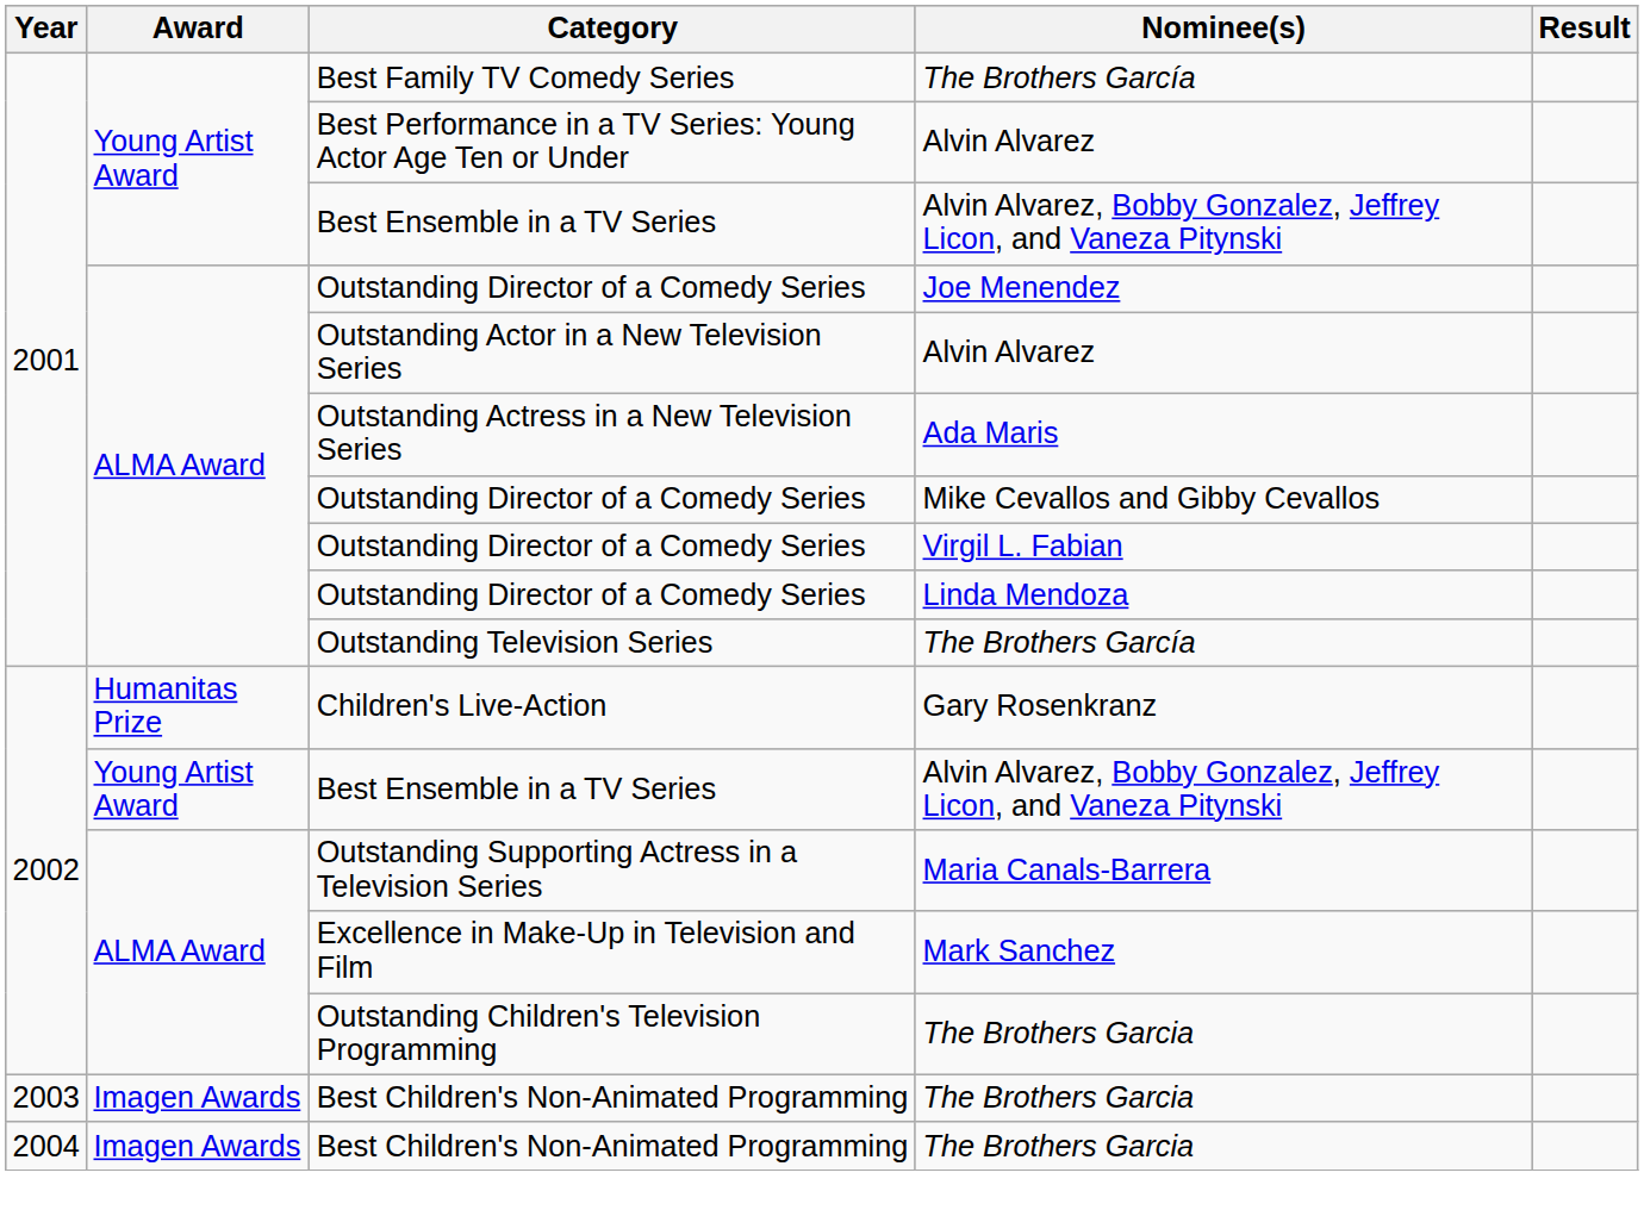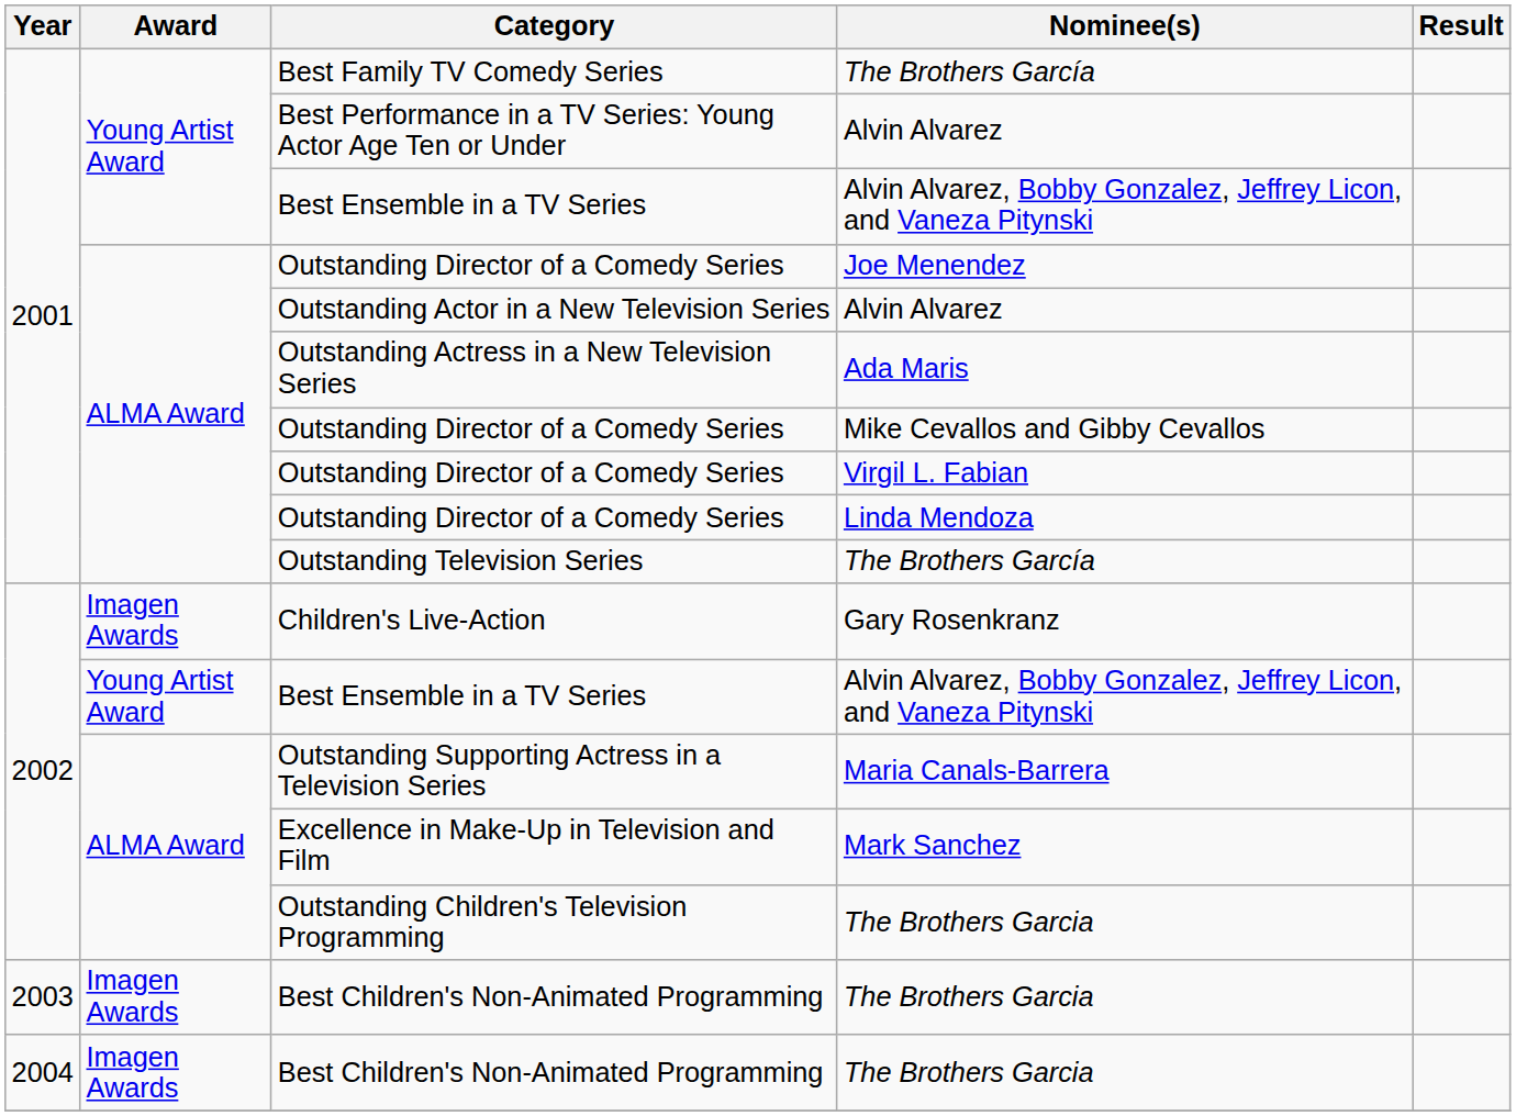Children's Live-Action | Award: Humanitas Prize -> Imagen Awards
